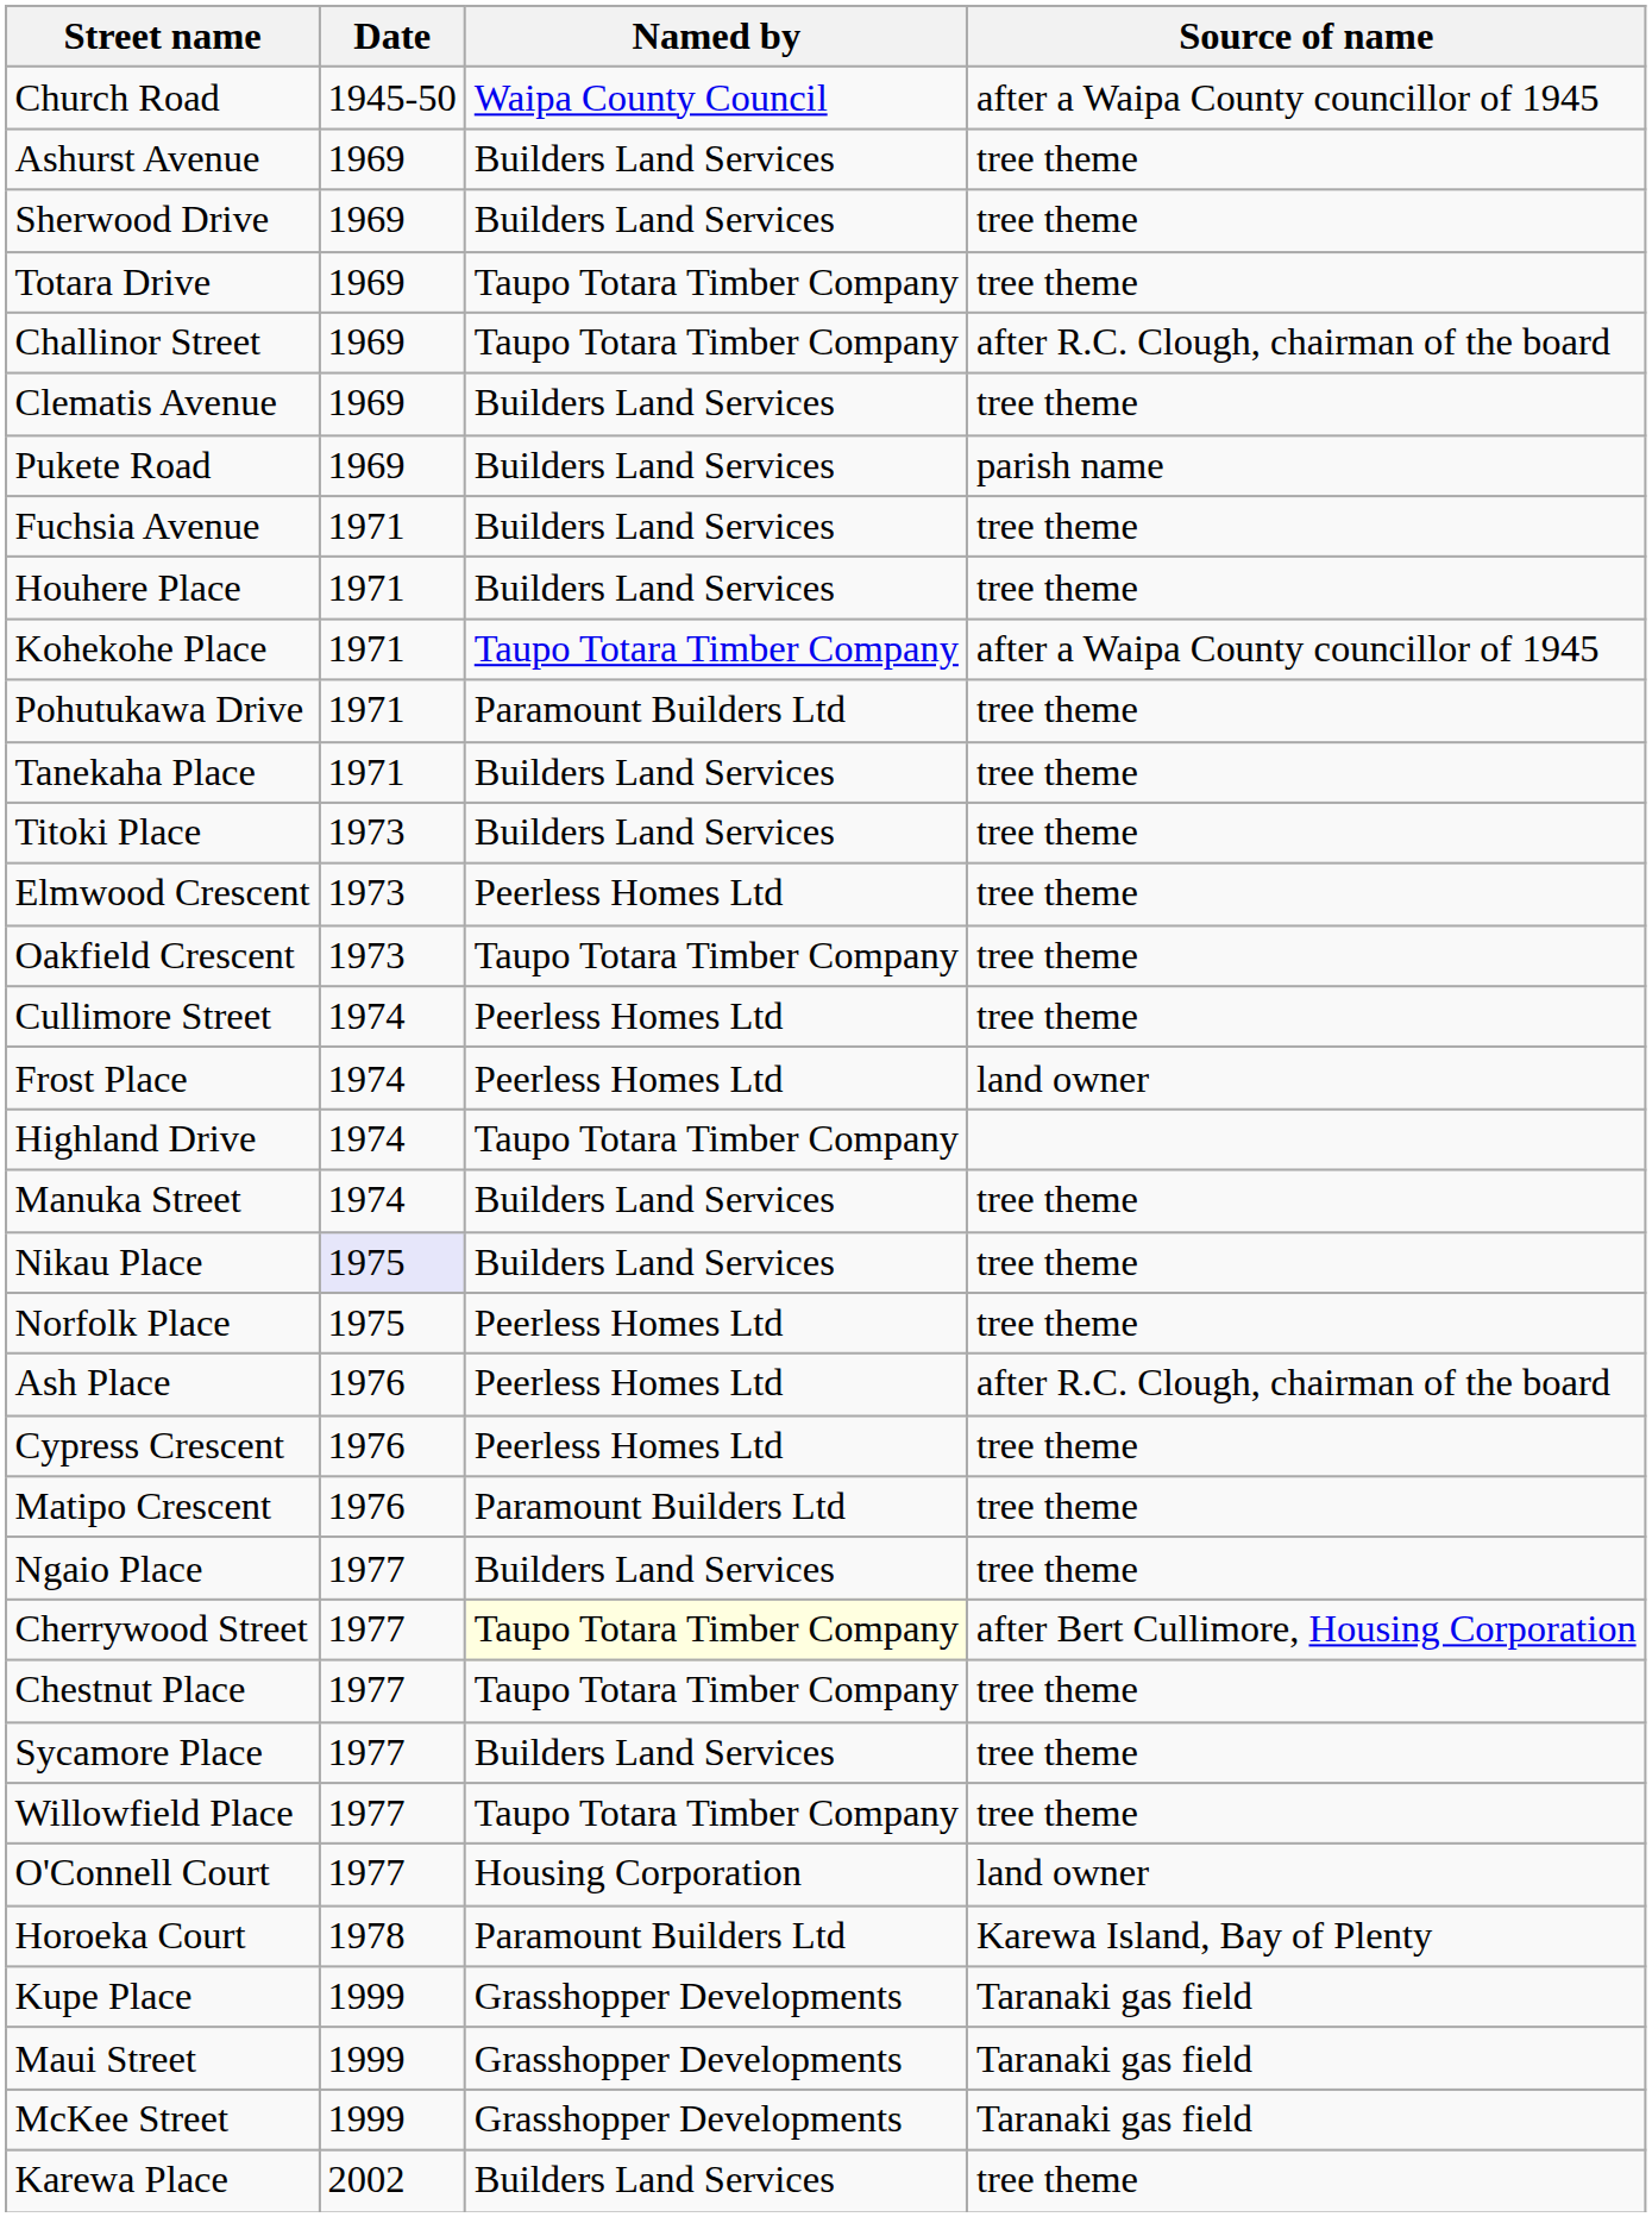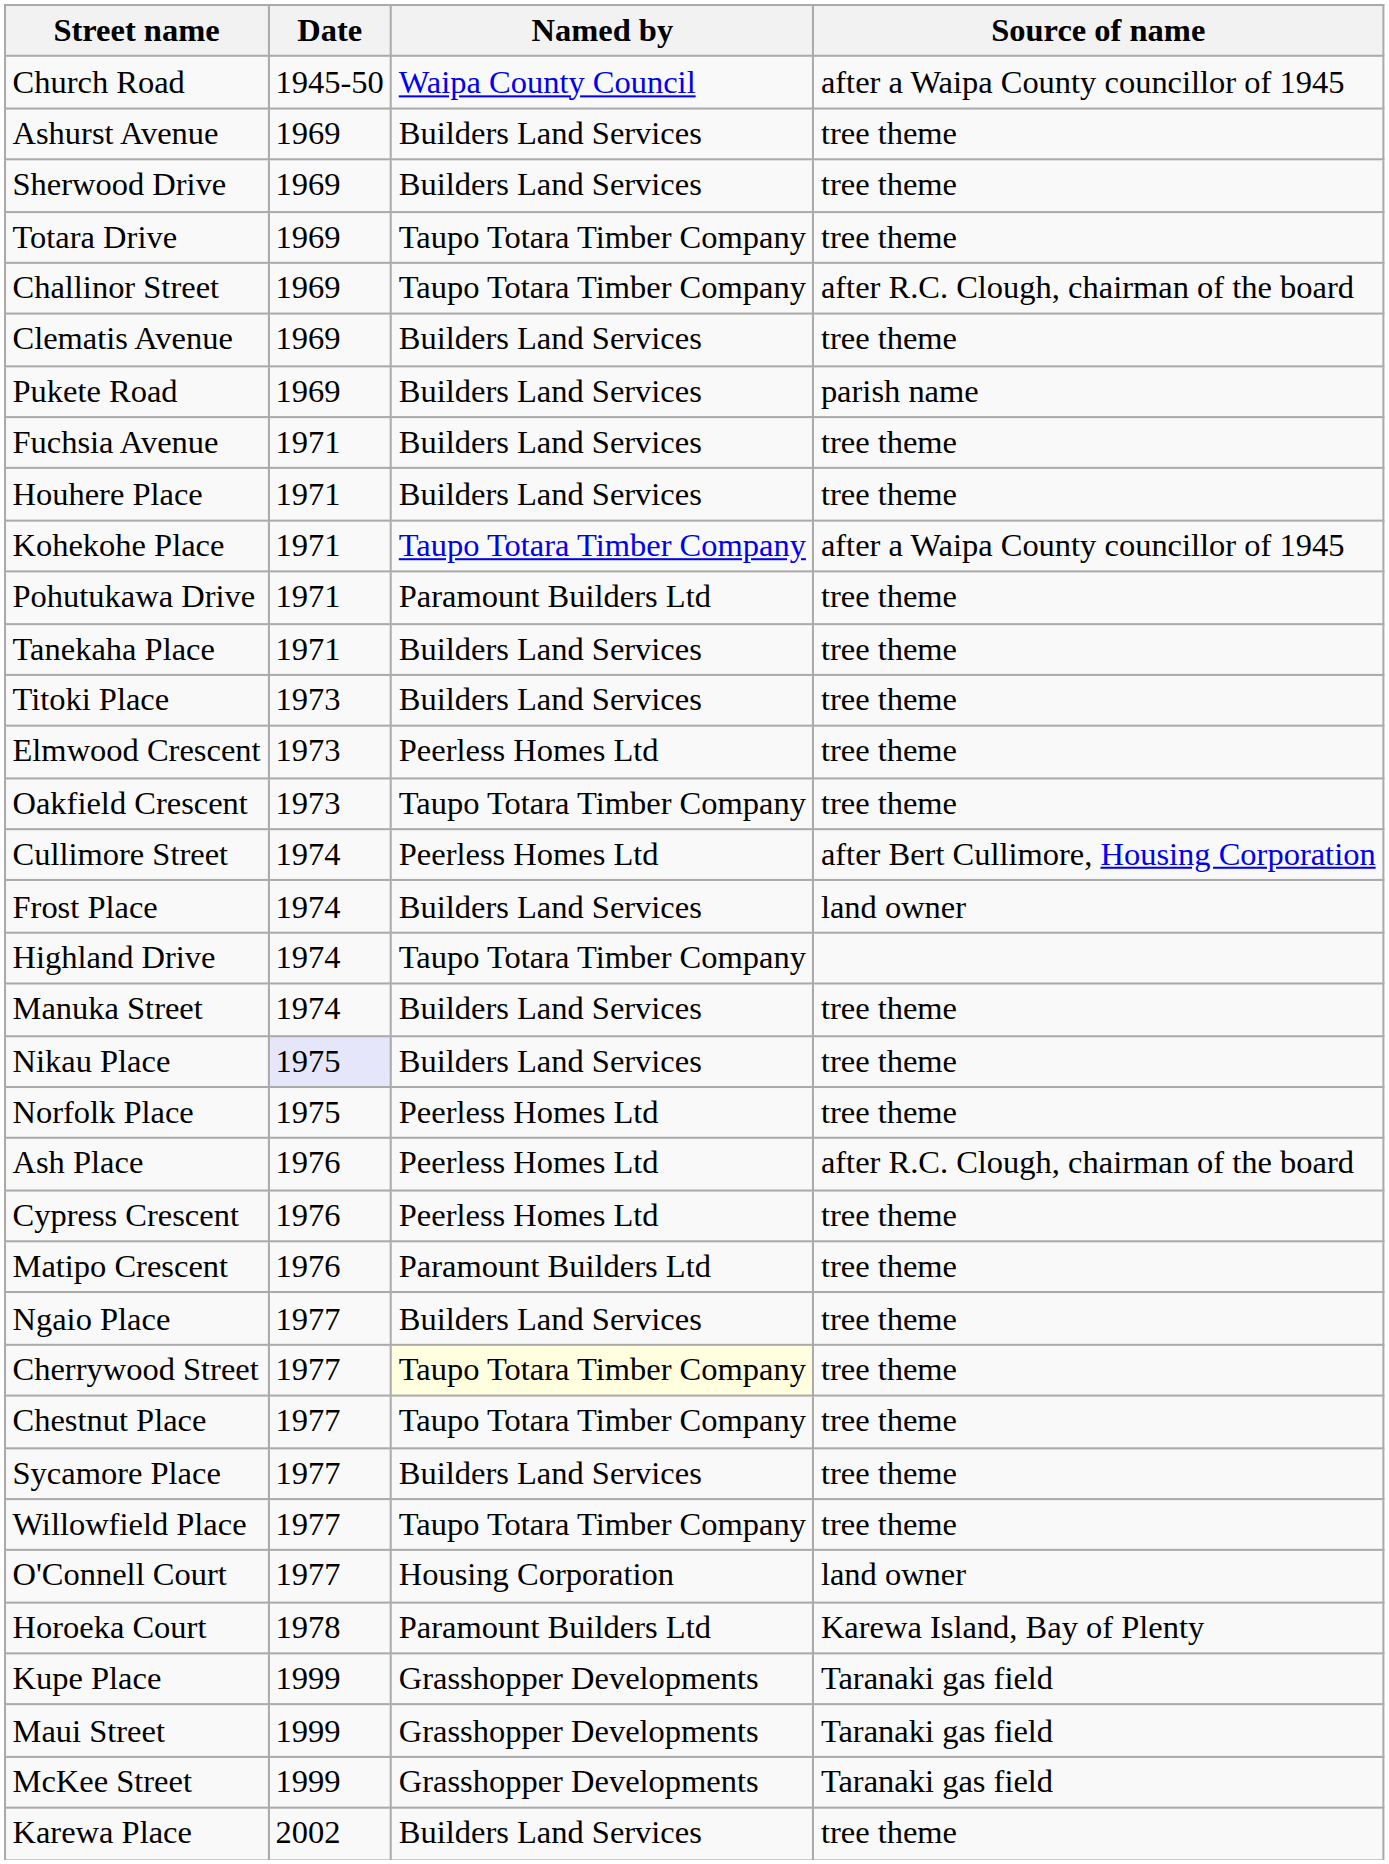Cullimore Street | Source of name: tree theme -> after Bert Cullimore, Housing Corporation
Frost Place | Named by: Peerless Homes Ltd -> Builders Land Services
Cherrywood Street | Source of name: after Bert Cullimore, Housing Corporation -> tree theme
